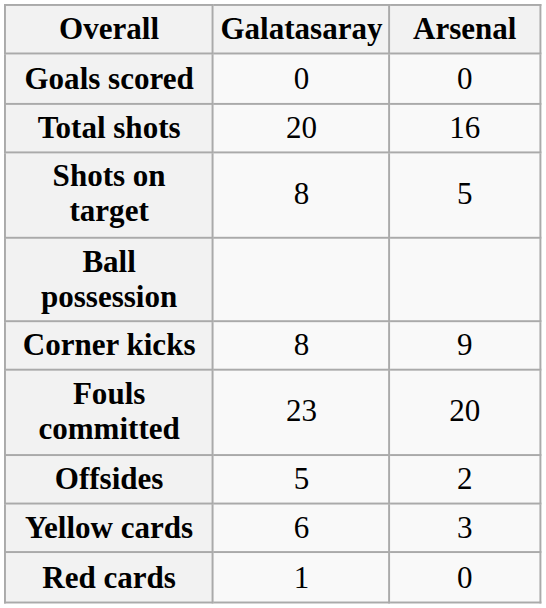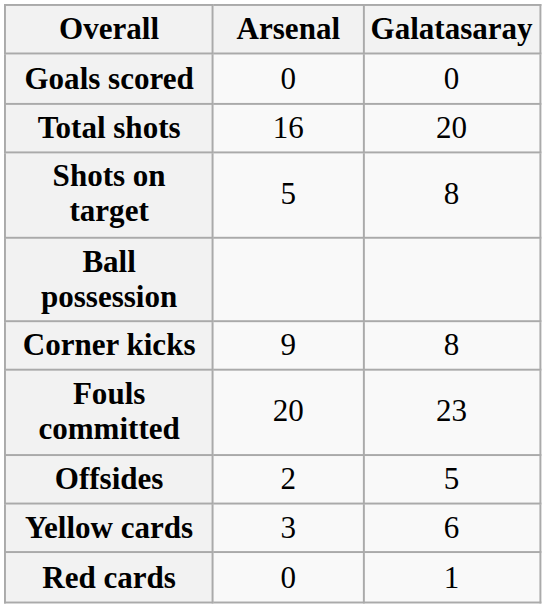columns swapped: Galatasaray <-> Arsenal
